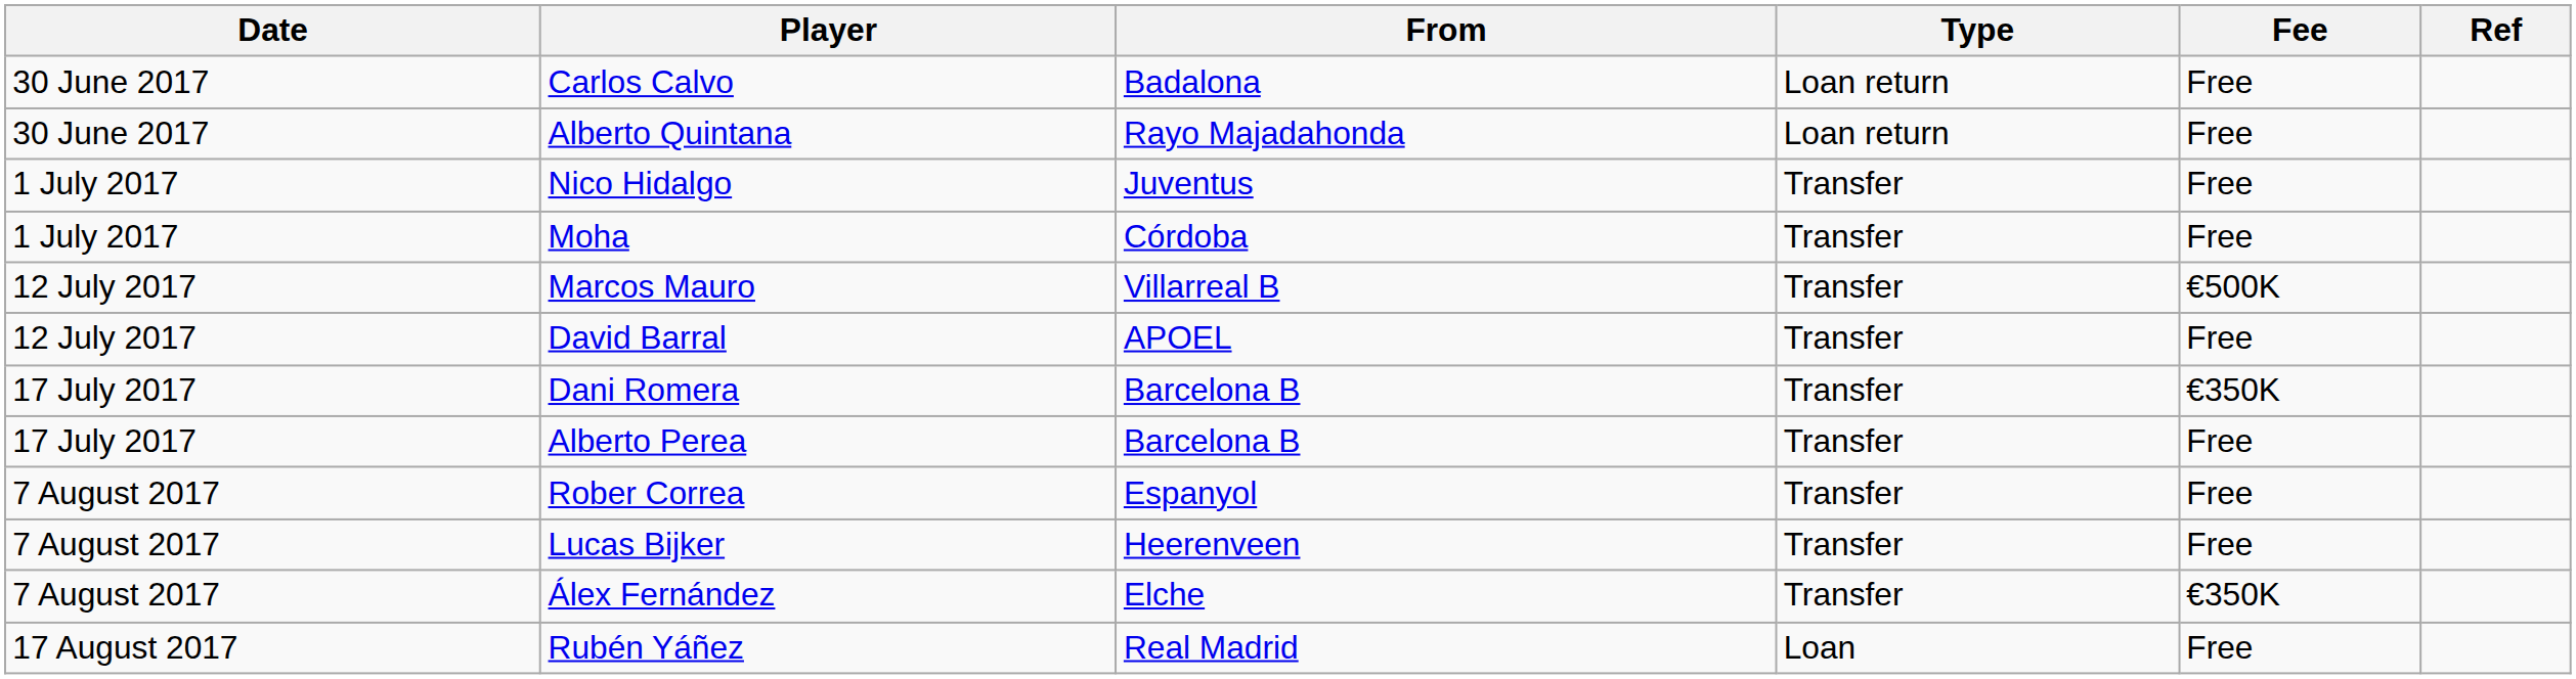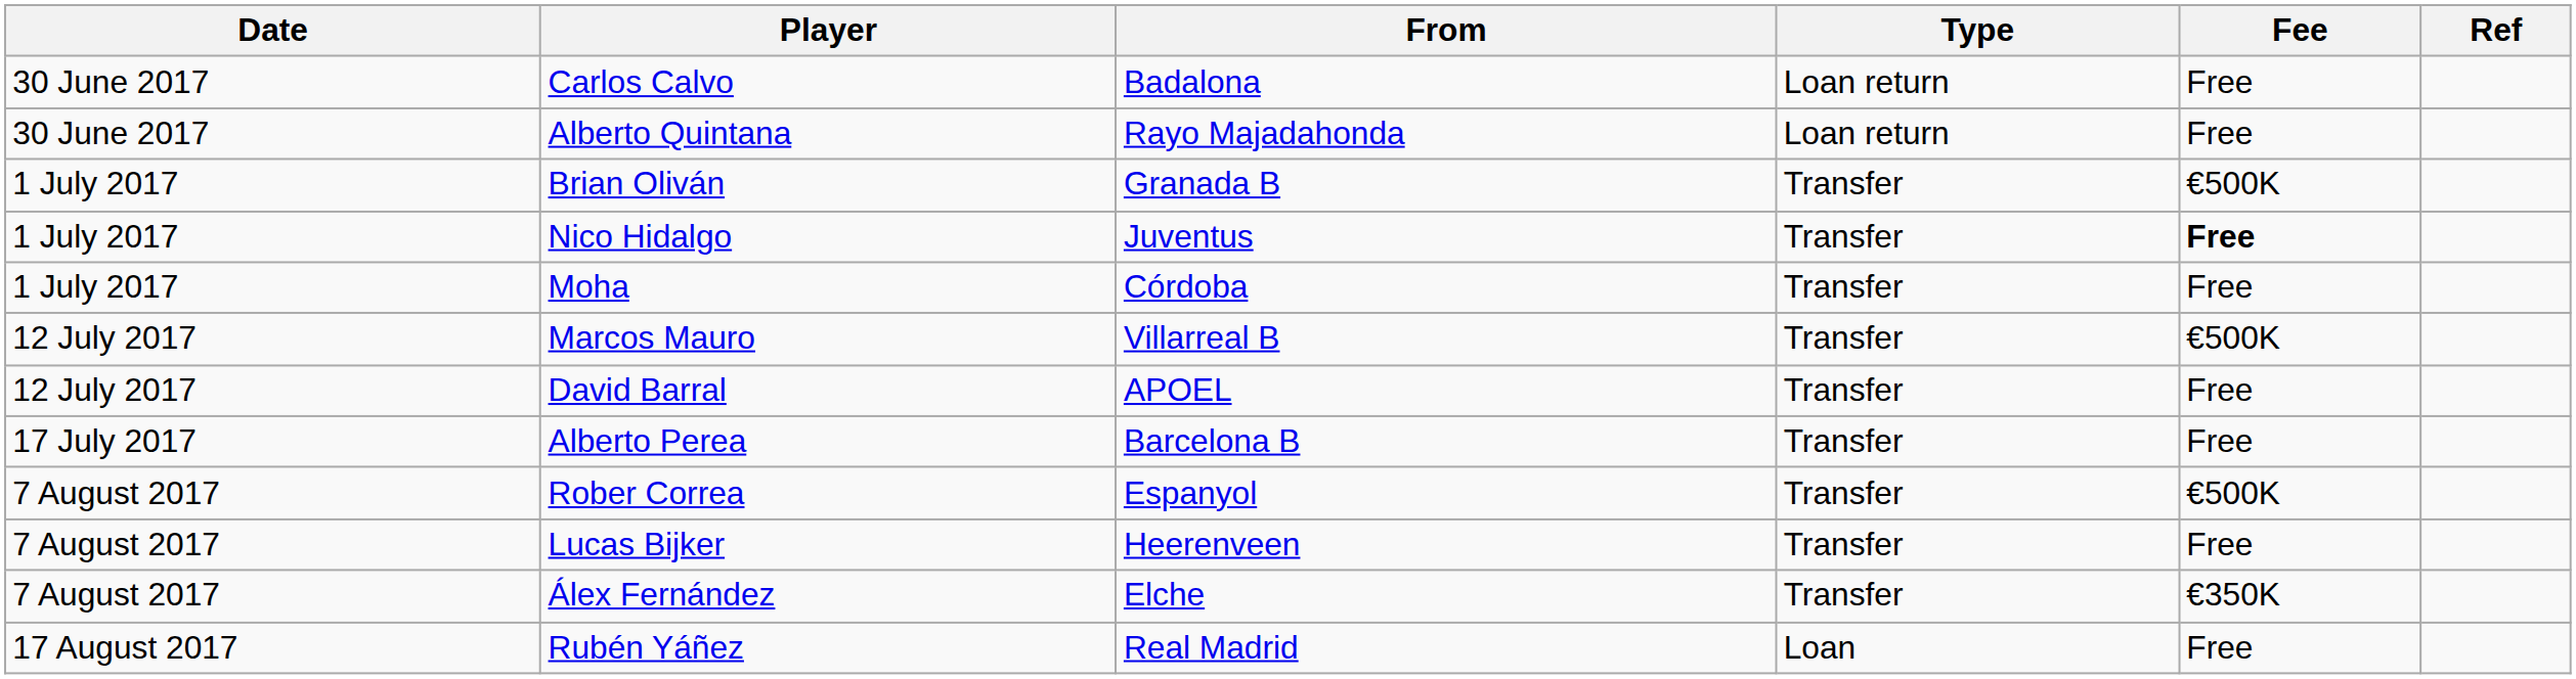+ row: 1 July 2017 | Brian Oliván | Granada B | Transfer | €500K
Nico Hidalgo | Fee: normal -> bold
- row: 17 July 2017 | Dani Romera | Barcelona B | Transfer | €350K
Rober Correa | Fee: Free -> €500K
